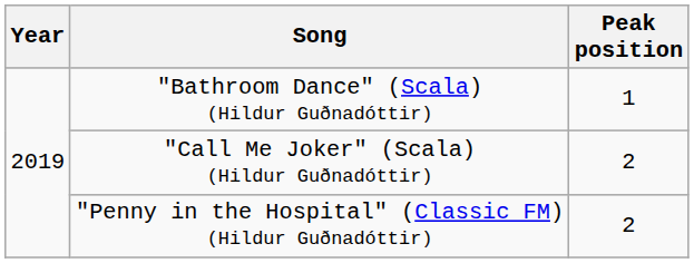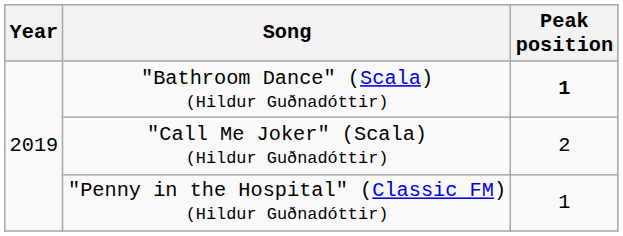"Bathroom Dance" (Scala) (Hildur Guðnadóttir) | Peak position: normal -> bold
"Penny in the Hospital" (Classic FM) (Hildur Guðnadóttir) | Peak position: 2 -> 1
